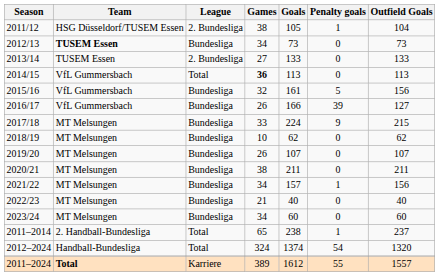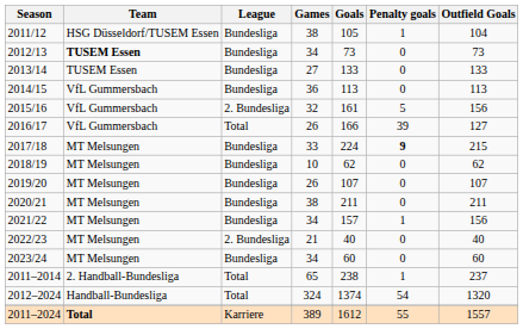2011/12 | League: 2. Bundesliga -> Bundesliga
2013/14 | League: 2. Bundesliga -> Bundesliga
2014/15 | League: Total -> Bundesliga
2014/15 | Games: bold -> normal
2015/16 | League: Bundesliga -> 2. Bundesliga
2016/17 | League: Bundesliga -> Total
2017/18 | Penalty goals: normal -> bold
2022/23 | League: Bundesliga -> 2. Bundesliga
